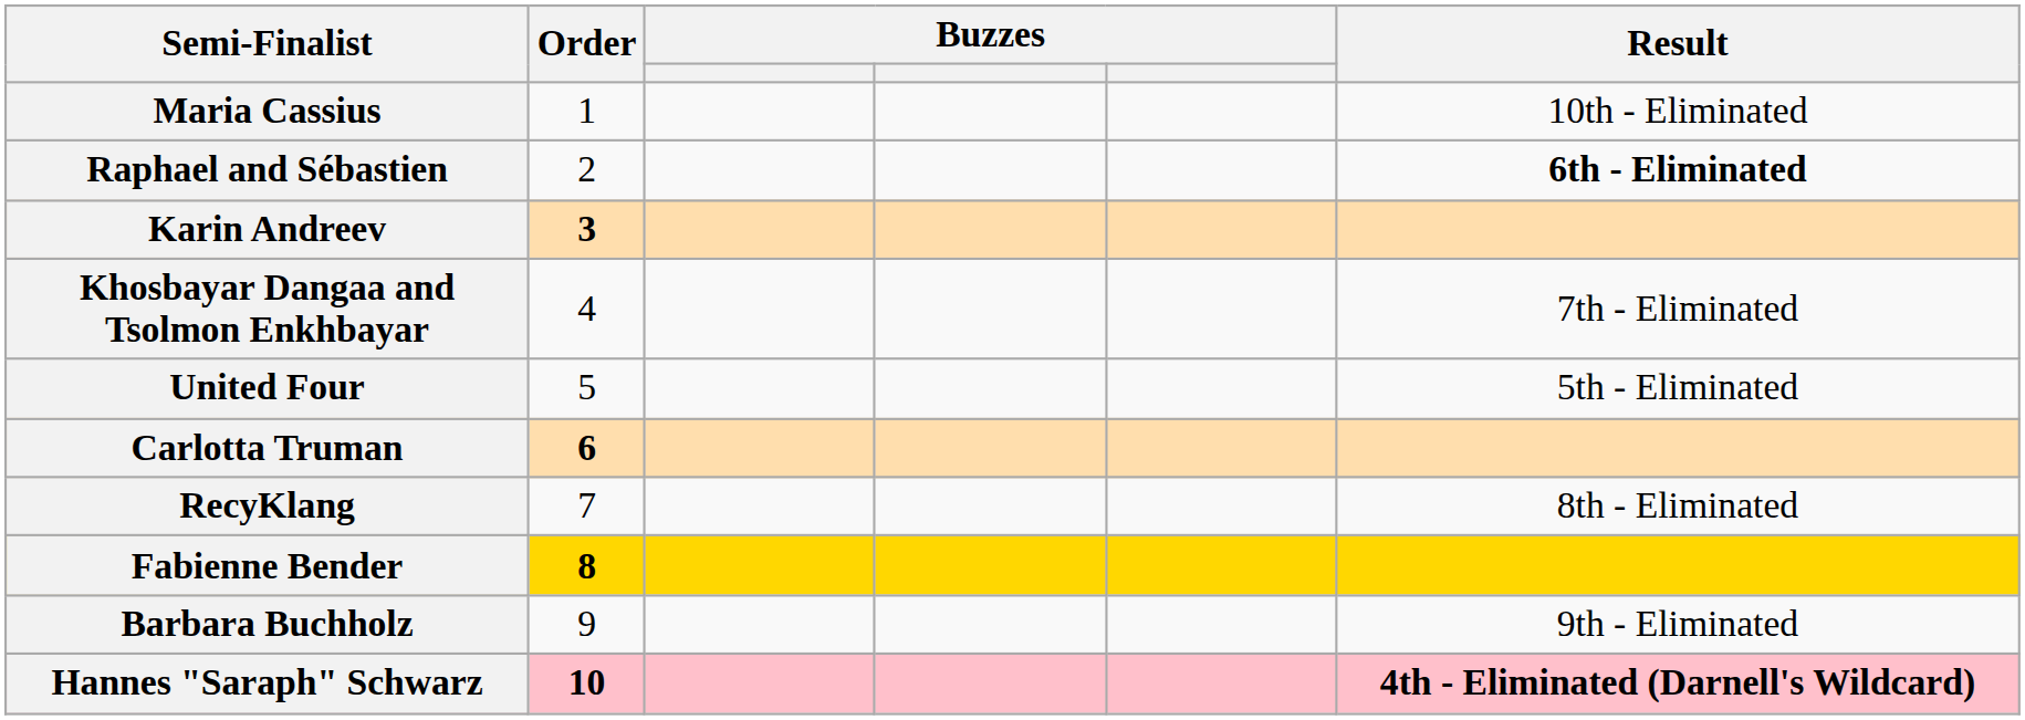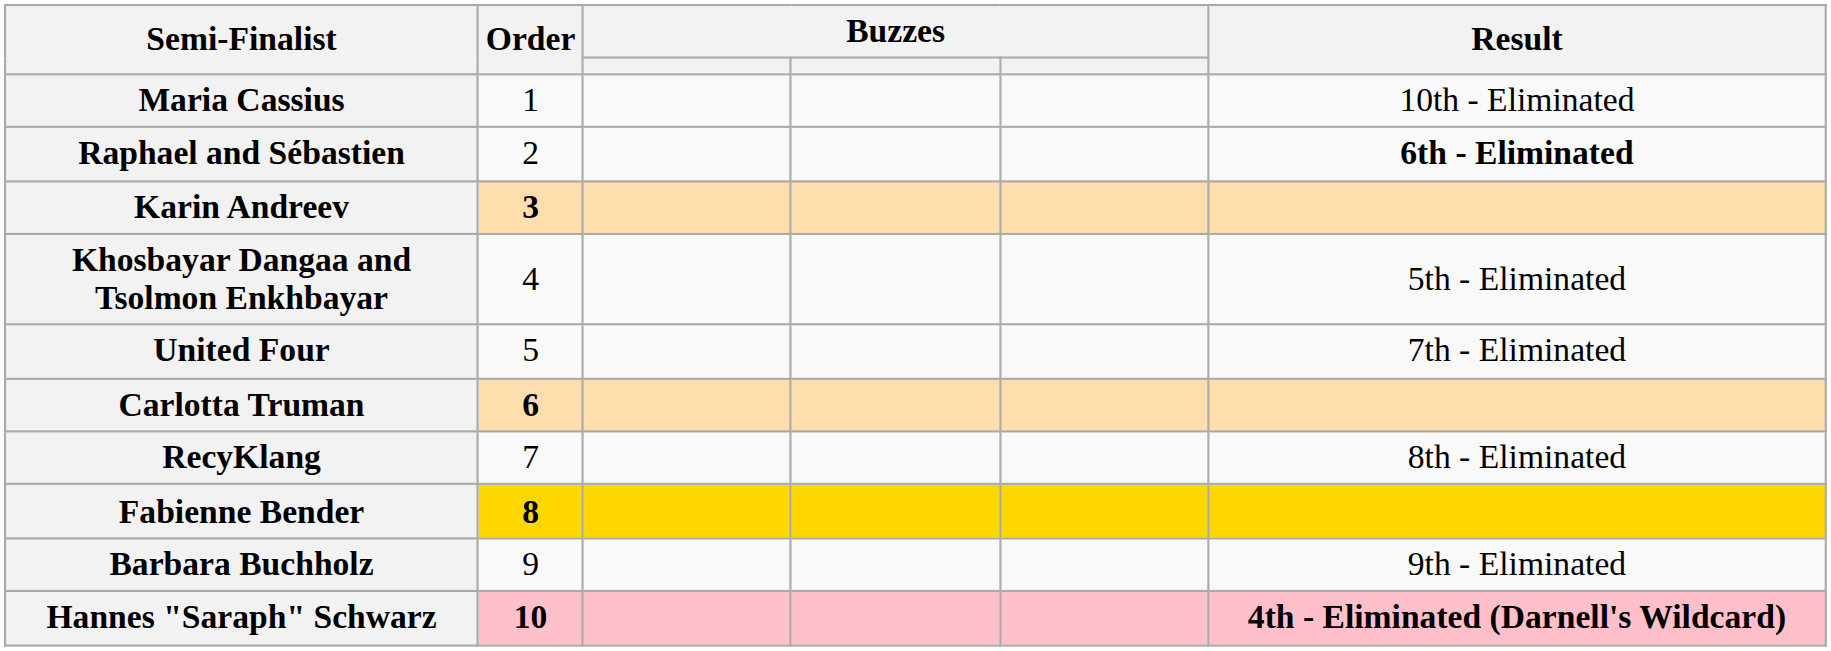Khosbayar Dangaa and Tsolmon Enkhbayar | Result: 7th - Eliminated -> 5th - Eliminated
United Four | Result: 5th - Eliminated -> 7th - Eliminated
